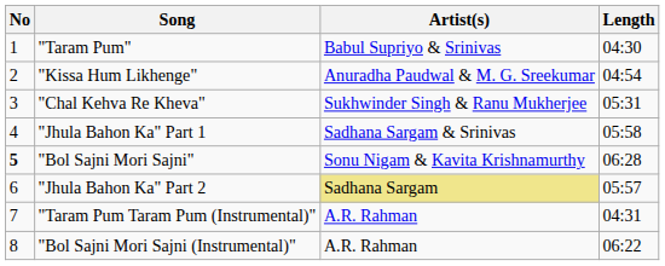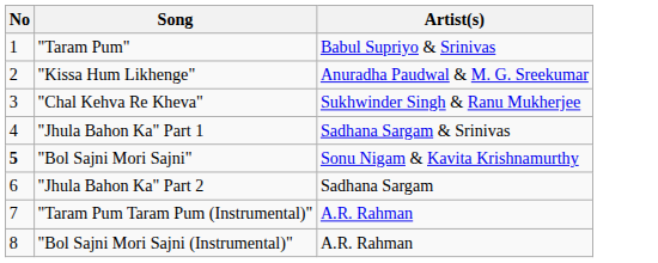- column: Length | 04:30 | 04:54 | 05:31 | 05:58 | 06:28 | 05:57 | 04:31 | 06:22
"Jhula Bahon Ka" Part 2 | Artist(s): khaki background -> no background
